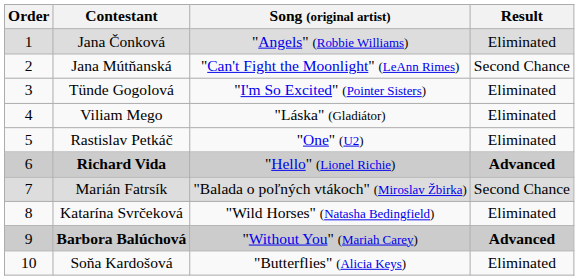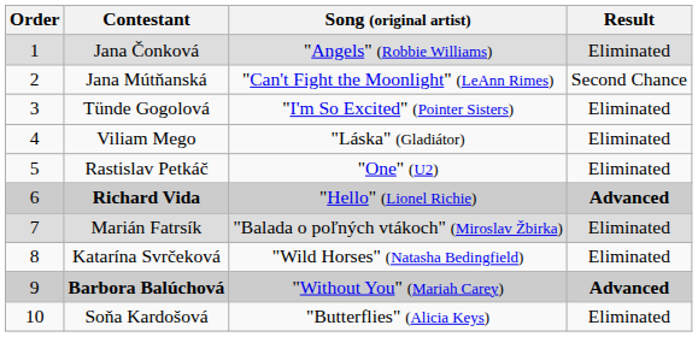Marián Fatrsík | Result: Second Chance -> Eliminated
